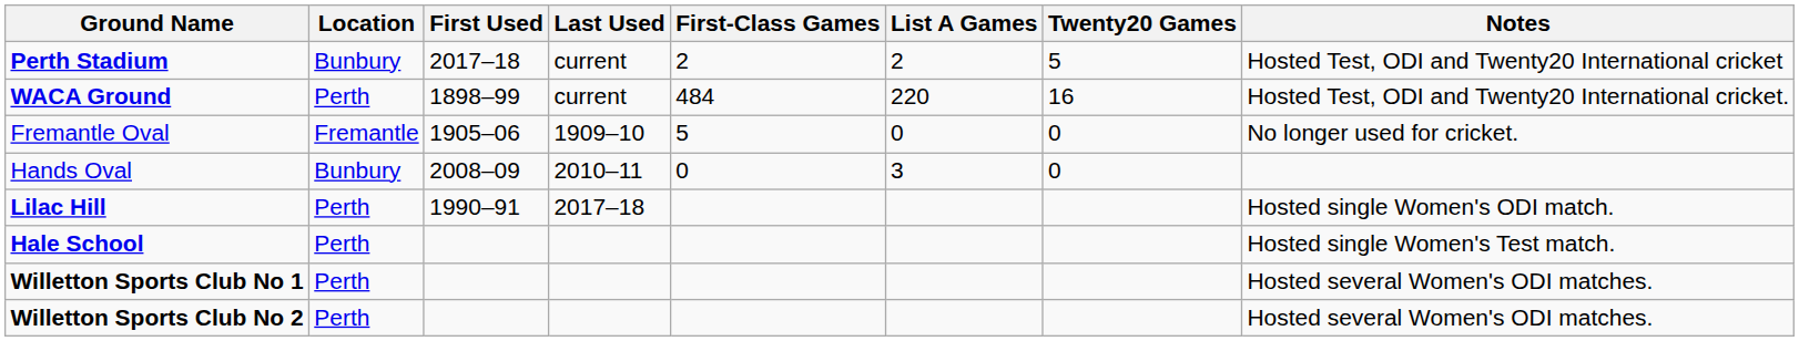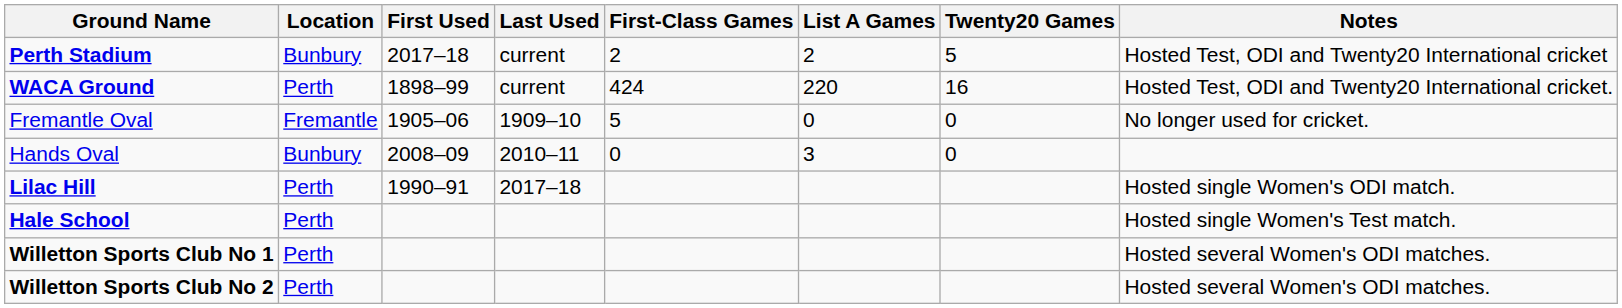WACA Ground | First-Class Games: 484 -> 424
